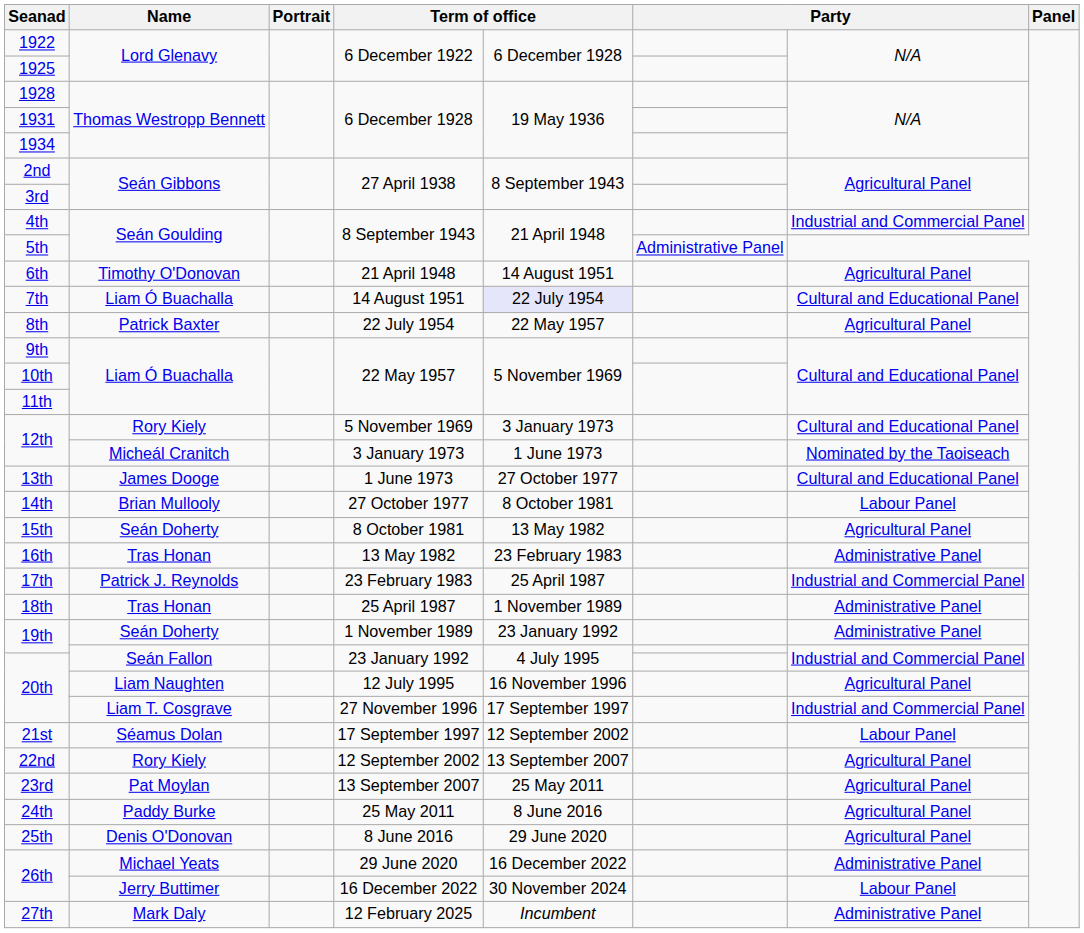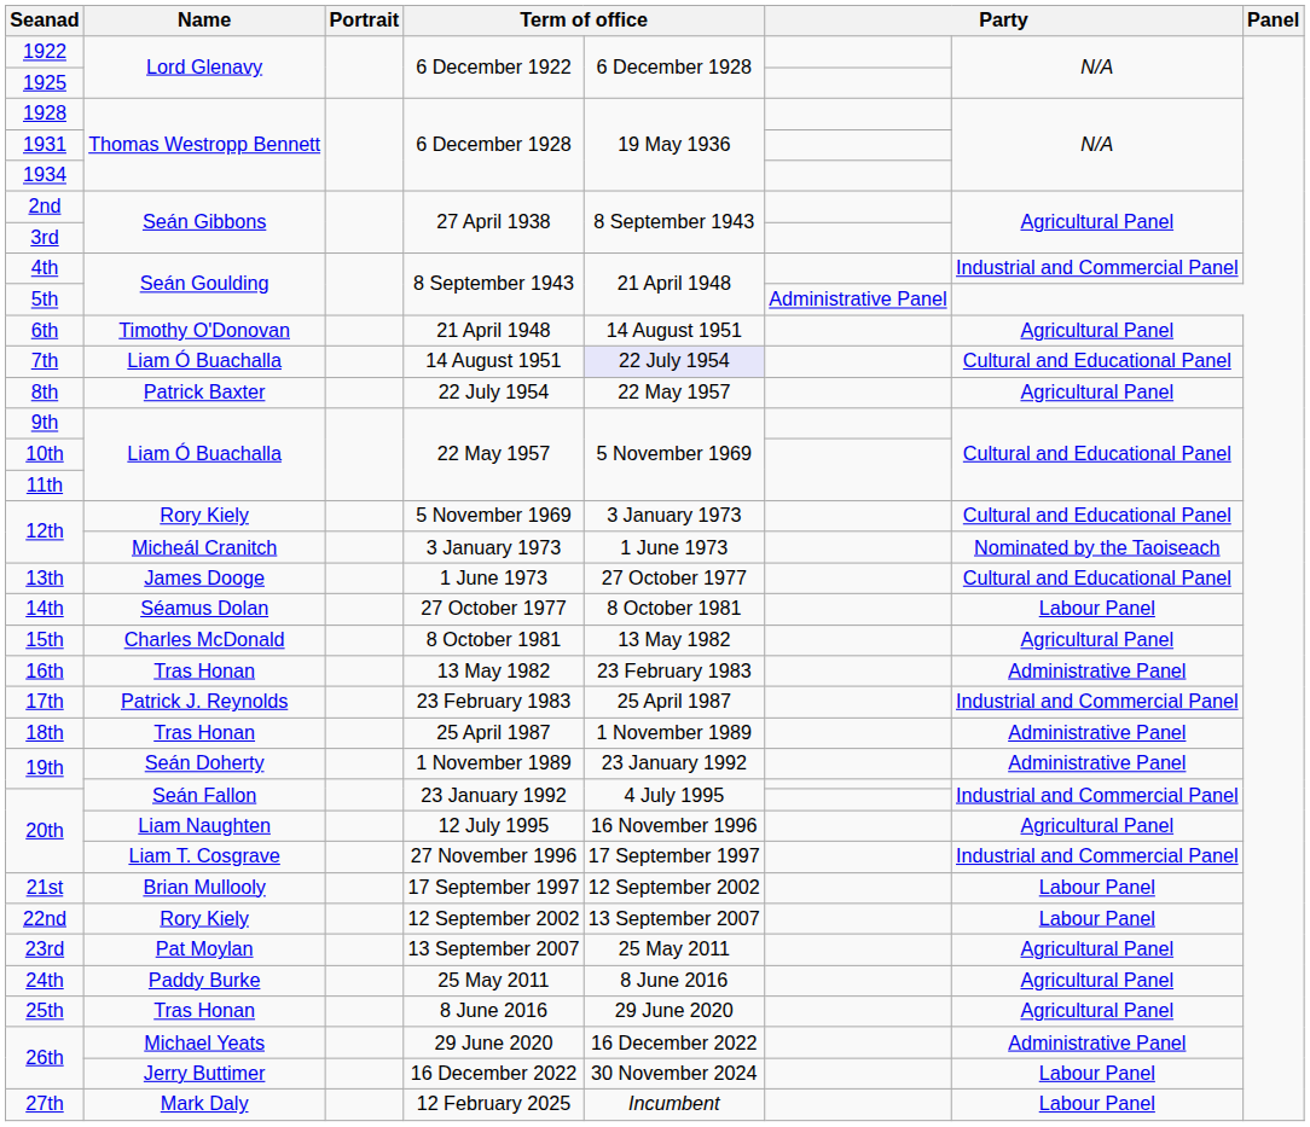14th | Name: Brian Mullooly -> Séamus Dolan
15th | Name: Seán Doherty -> Charles McDonald
21st | Name: Séamus Dolan -> Brian Mullooly
22nd | column 7: Agricultural Panel -> Labour Panel
25th | Name: Denis O'Donovan -> Tras Honan
27th | column 7: Administrative Panel -> Labour Panel
